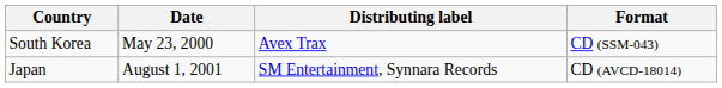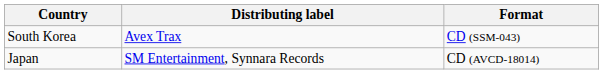- column: Date | May 23, 2000 | August 1, 2001
